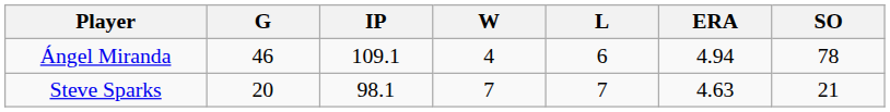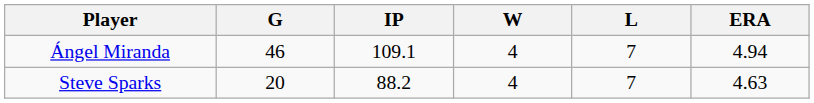- column: SO | 78 | 21
Ángel Miranda | L: 6 -> 7
Steve Sparks | IP: 98.1 -> 88.2
Steve Sparks | W: 7 -> 4
